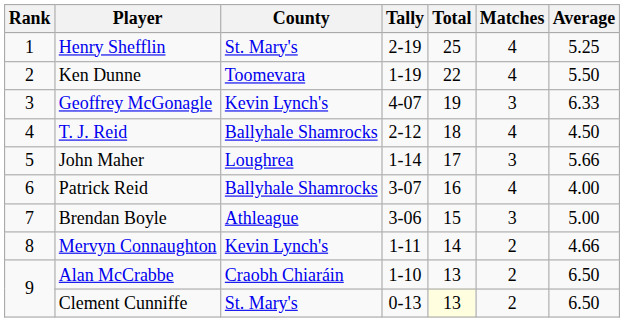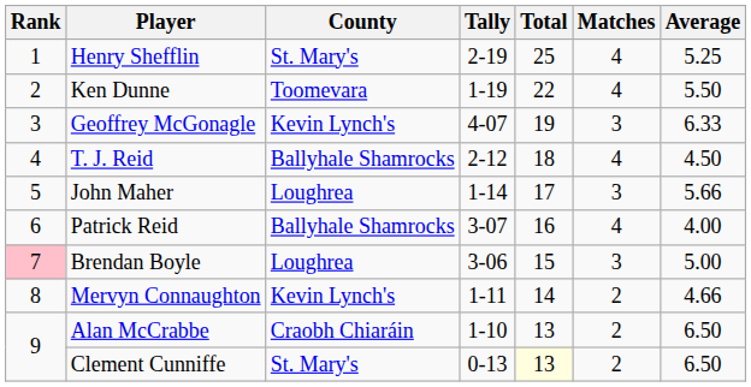Brendan Boyle | Rank: no background -> pink background
Brendan Boyle | County: Athleague -> Loughrea
